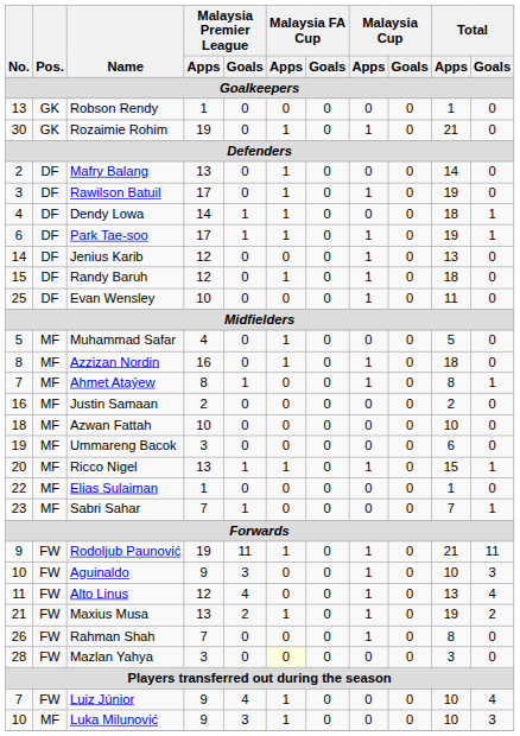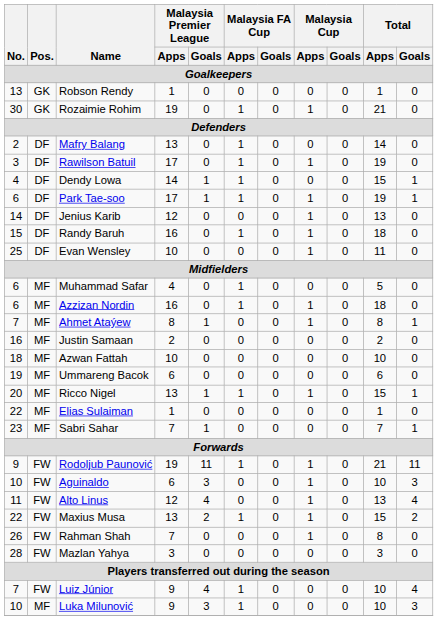Dendy Lowa | Total / Apps: 18 -> 15
Randy Baruh | Malaysia Premier League / Apps: 12 -> 16
Muhammad Safar | No.: 5 -> 6
Azzizan Nordin | No.: 8 -> 6
Ummareng Bacok | Malaysia Premier League / Apps: 3 -> 6
Aguinaldo | Malaysia Premier League / Apps: 9 -> 6
Maxius Musa | No.: 21 -> 22
Maxius Musa | Total / Apps: 19 -> 15
Mazlan Yahya | Malaysia FA Cup / Apps: lightyellow background -> no background
